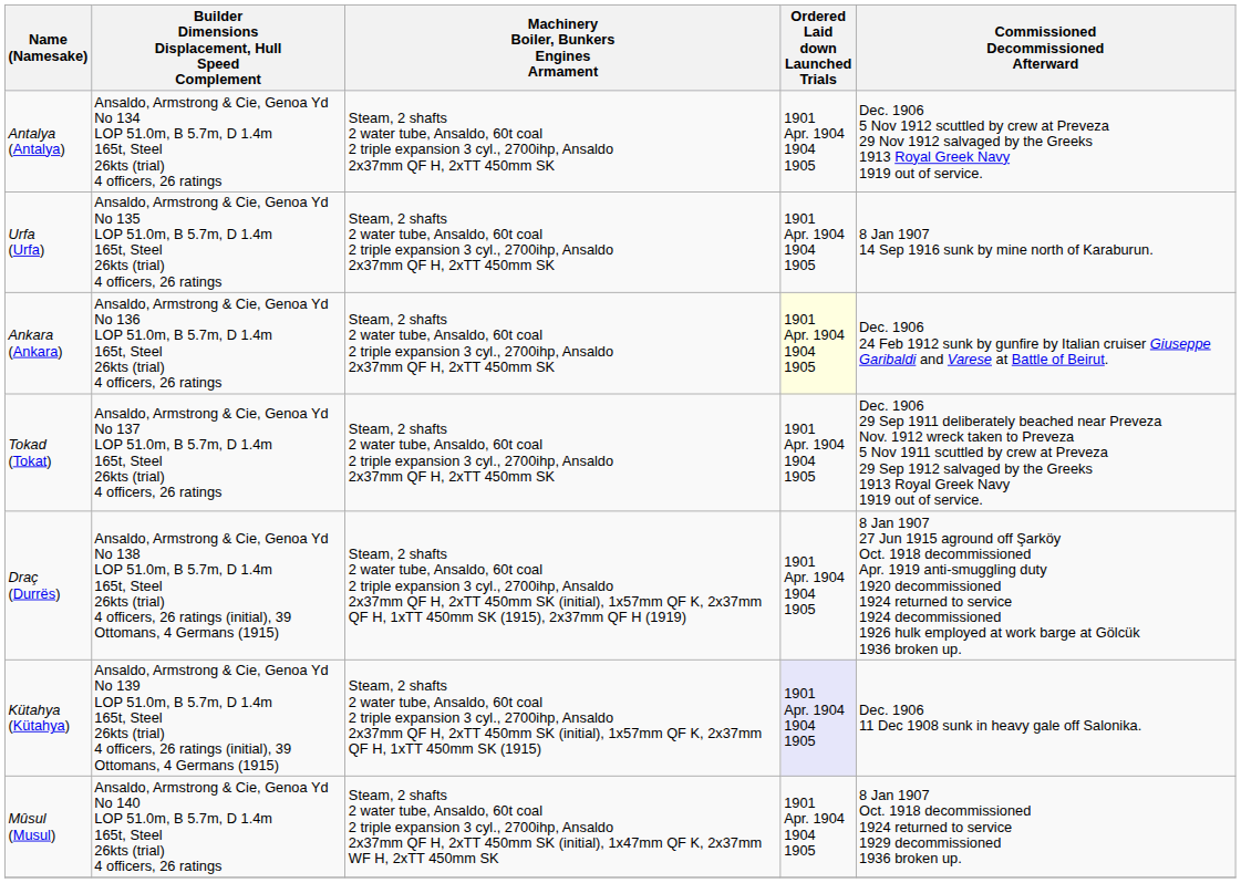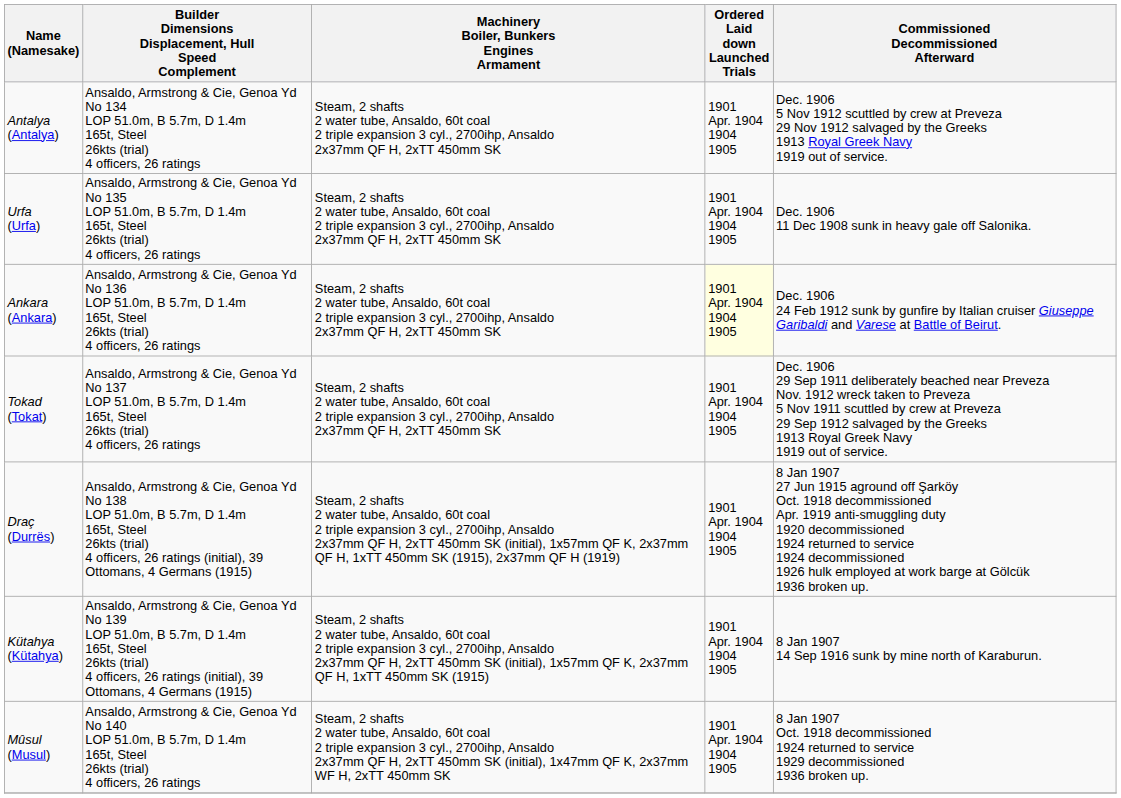Urfa (Urfa) | Commissioned Decommissioned Afterward: 8 Jan 1907 14 Sep 1916 sunk by mine north of Karaburun. -> Dec. 1906 11 Dec 1908 sunk in heavy gale off Salonika.
Kütahya (Kütahya) | Ordered Laid down Launched Trials: lavender background -> no background
Kütahya (Kütahya) | Commissioned Decommissioned Afterward: Dec. 1906 11 Dec 1908 sunk in heavy gale off Salonika. -> 8 Jan 1907 14 Sep 1916 sunk by mine north of Karaburun.
